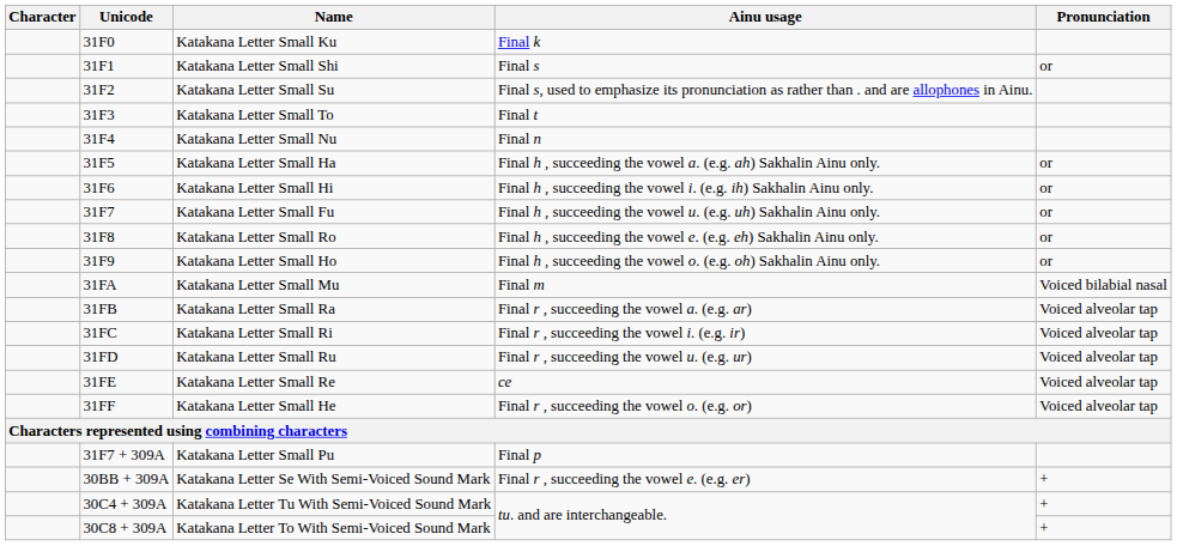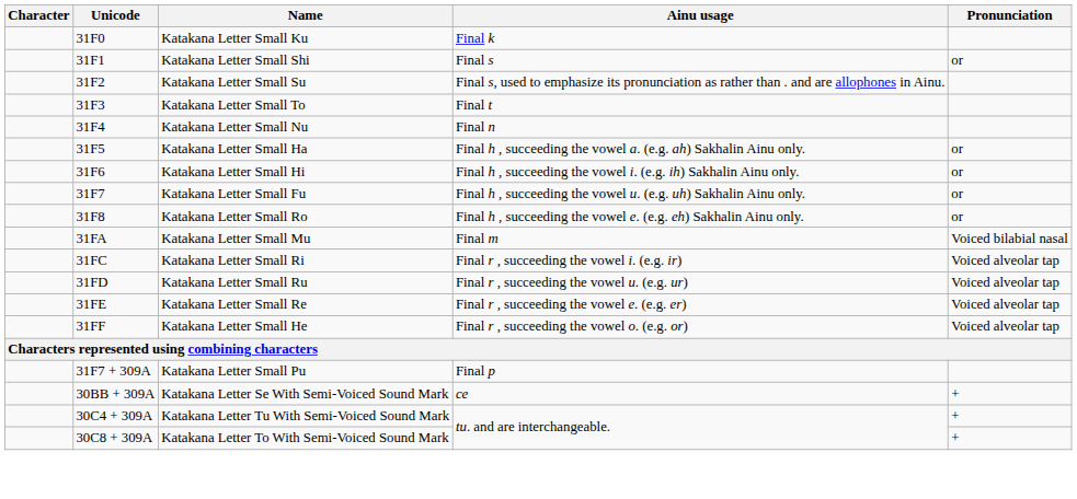- row: 31F9 | Katakana Letter Small Ho | Final h , succeeding the vowel o. (e.g. oh) Sakhalin Ainu only. | or
- row: 31FB | Katakana Letter Small Ra | Final r , succeeding the vowel a. (e.g. ar) | Voiced alveolar tap
31FE | Ainu usage: ce -> Final r , succeeding the vowel e. (e.g. er)
30BB + 309A | Ainu usage: Final r , succeeding the vowel e. (e.g. er) -> ce
